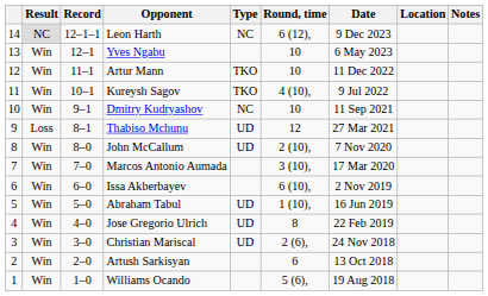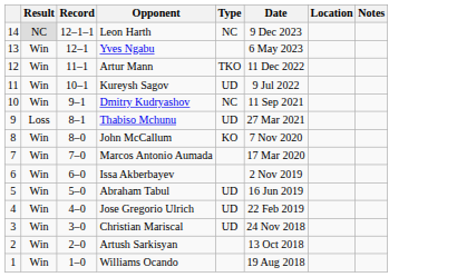- column: Round, time | 6 (12), | 10 | 10 | 4 (10), | 10 | 12 | 2 (10), | 3 (10), | 6 (10), | 1 (10), | 8 | 2 (6), | 6 | 5 (6),
Kureysh Sagov | Type: TKO -> UD
John McCallum | Type: UD -> KO
